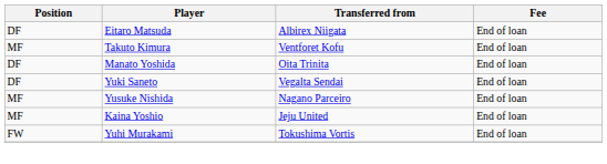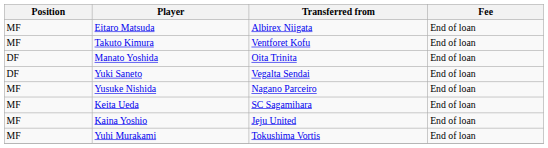Eitaro Matsuda | Position: DF -> MF
+ row: MF | Keita Ueda | SC Sagamihara | End of loan
Yuhi Murakami | Position: FW -> MF
